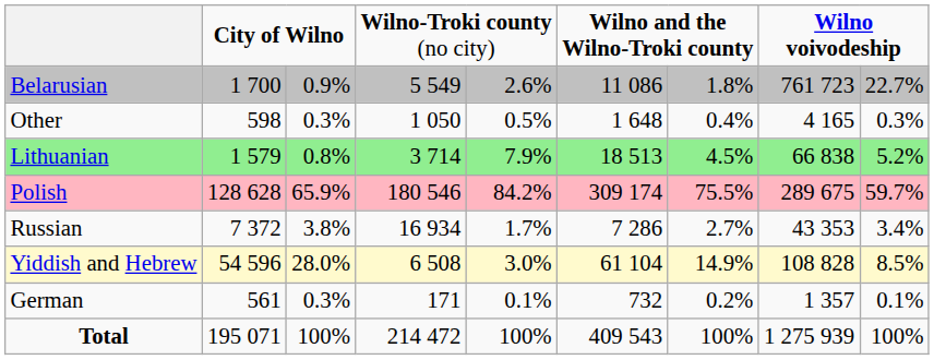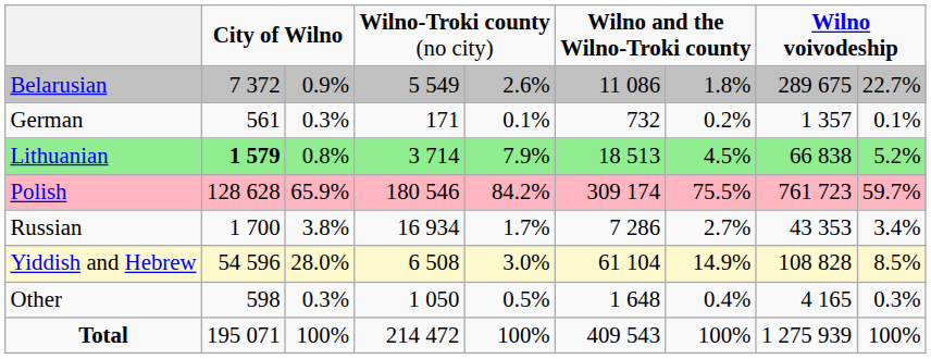Belarusian | column 2: 1 700 -> 7 372
Belarusian | column 8: 761 723 -> 289 675
rows swapped: German <-> Other
Lithuanian | column 2: normal -> bold
Polish | column 8: 289 675 -> 761 723
Russian | column 2: 7 372 -> 1 700
